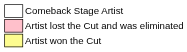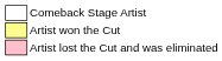rows swapped: Artist won the Cut <-> Artist lost the Cut and was eliminated
